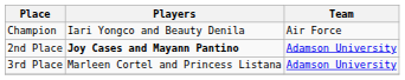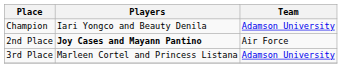Champion | Team: Air Force -> Adamson University
2nd Place | Team: Adamson University -> Air Force
